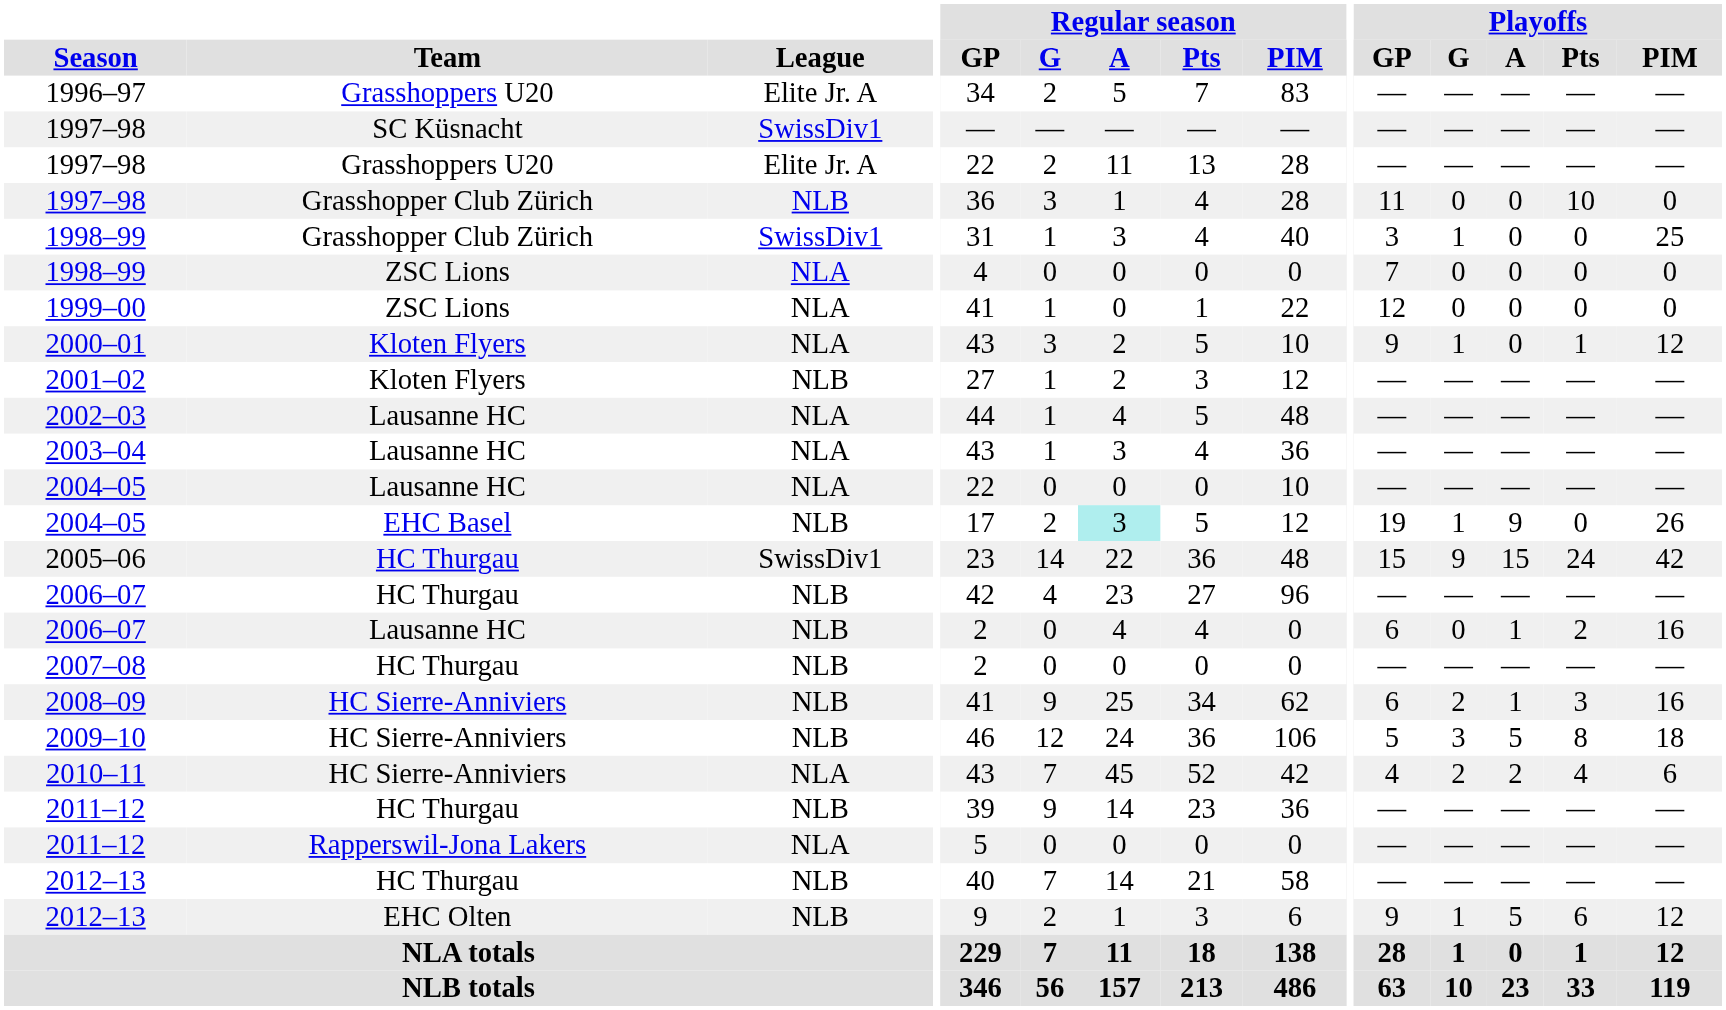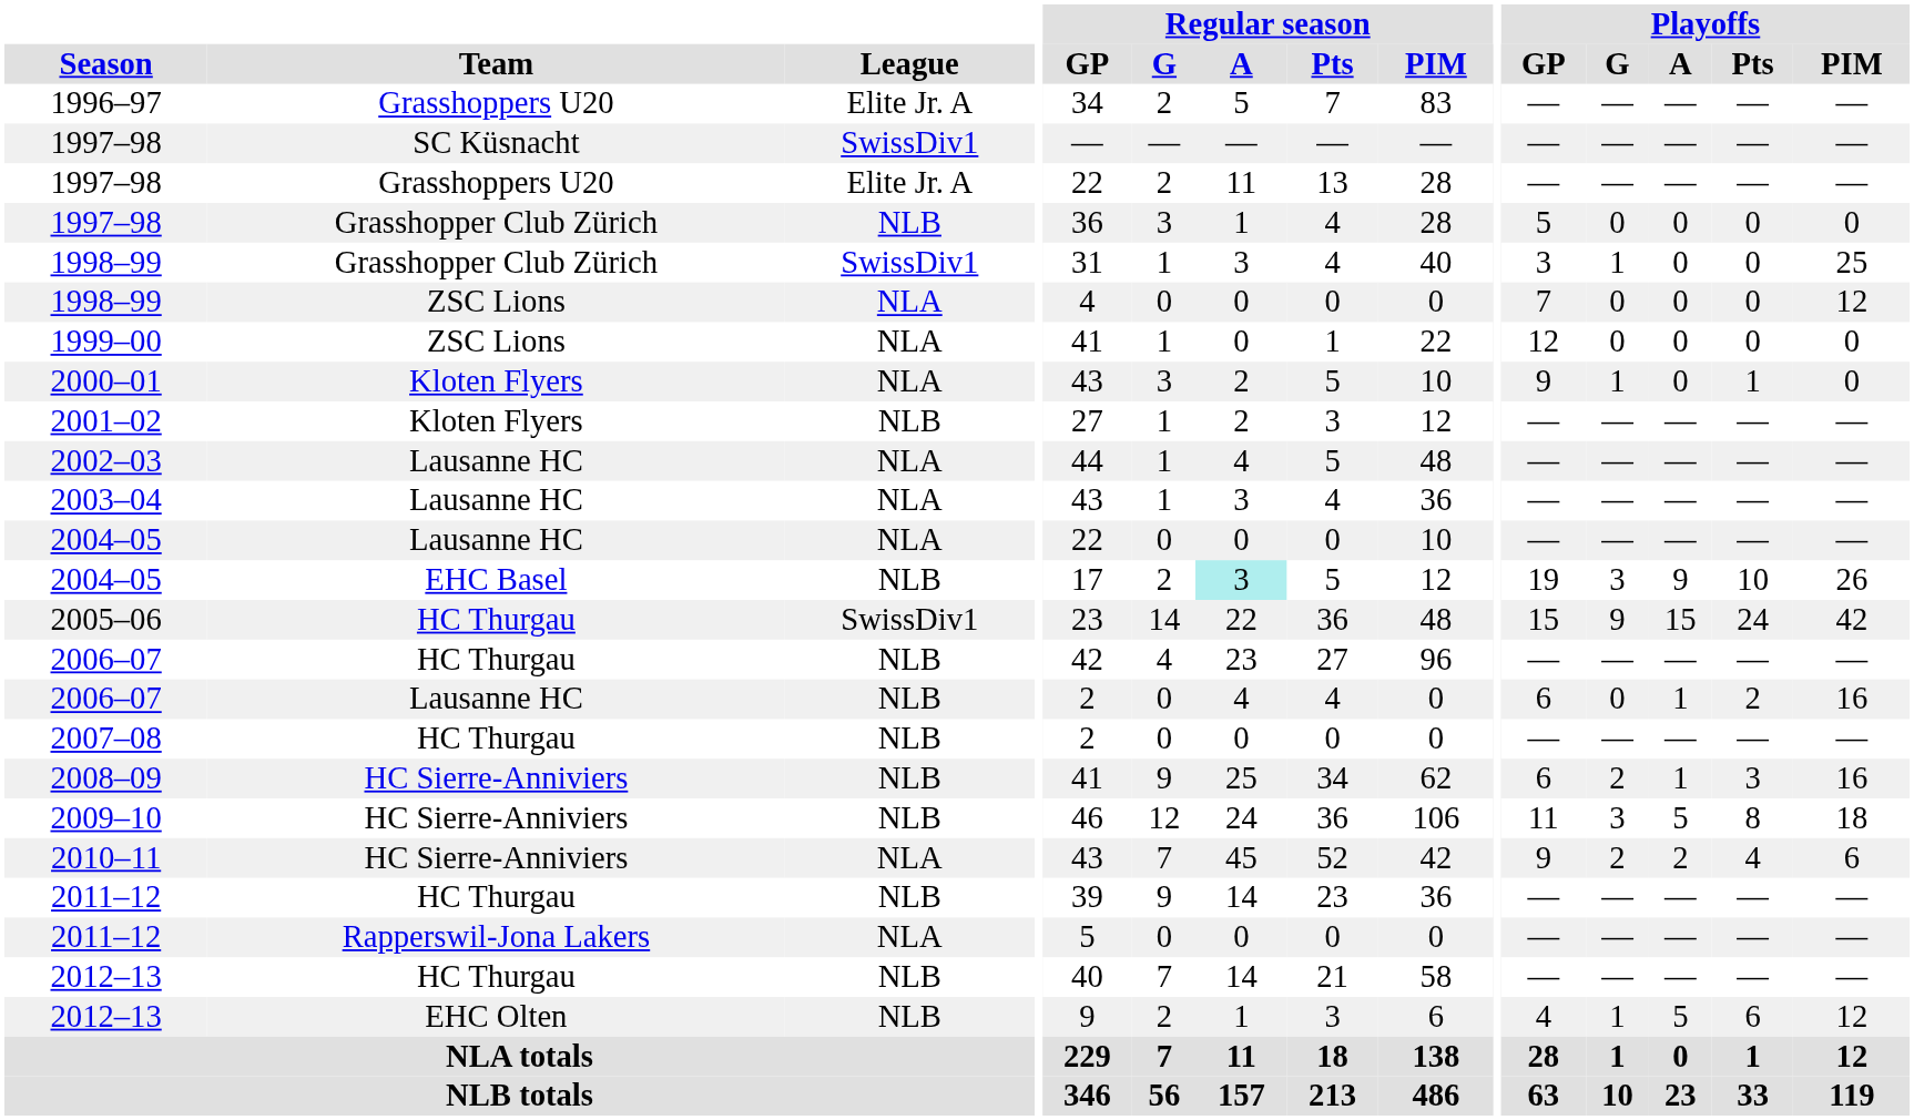1997–98 / Grasshopper Club Zürich | Playoffs / GP: 11 -> 5
1997–98 / Grasshopper Club Zürich | Playoffs / Pts: 10 -> 0
1998–99 / ZSC Lions | Playoffs / PIM: 0 -> 12
2000–01 | Playoffs / PIM: 12 -> 0
2004–05 / EHC Basel | Playoffs / G: 1 -> 3
2004–05 / EHC Basel | Playoffs / Pts: 0 -> 10
2009–10 | Playoffs / GP: 5 -> 11
2010–11 | Playoffs / GP: 4 -> 9
2012–13 / EHC Olten | Playoffs / GP: 9 -> 4
